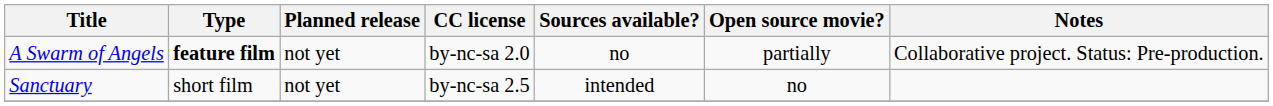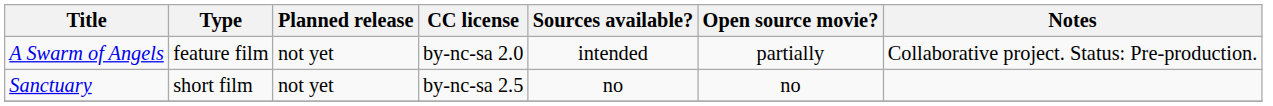A Swarm of Angels | Type: bold -> normal
A Swarm of Angels | Sources available?: no -> intended
Sanctuary | Sources available?: intended -> no
